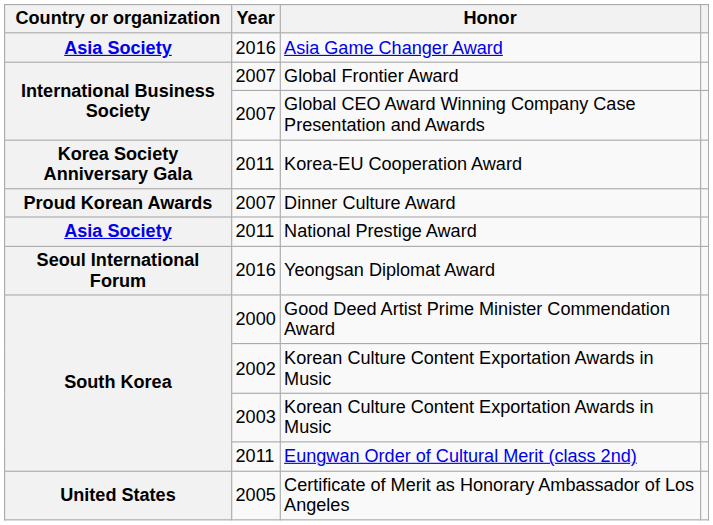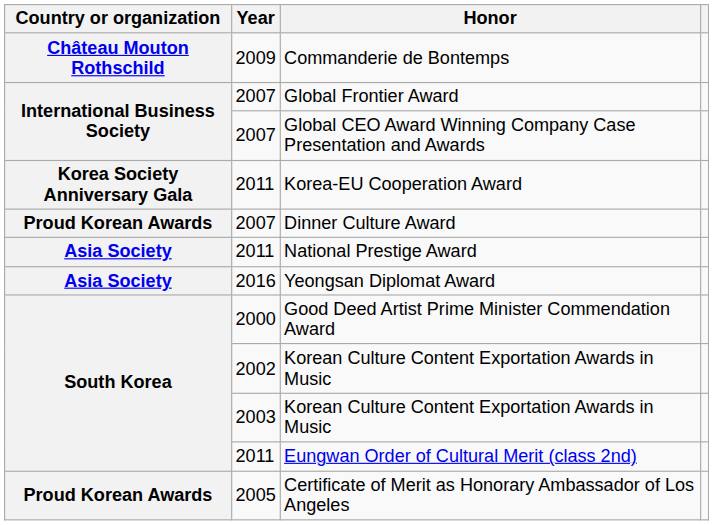- row: Asia Society | 2016 | Asia Game Changer Award
+ row: Château Mouton Rothschild | 2009 | Commanderie de Bontemps
Yeongsan Diplomat Award | Country or organization: Seoul International Forum -> Asia Society
Certificate of Merit as Honorary Ambassador of Los Angeles | Country or organization: United States -> Proud Korean Awards
